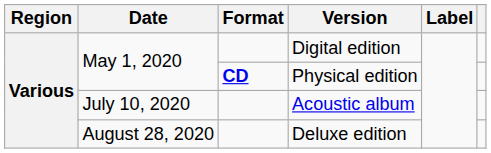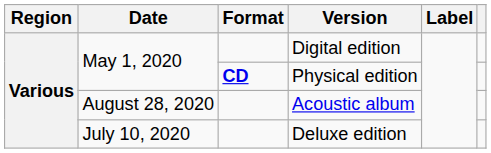Acoustic album | Date: July 10, 2020 -> August 28, 2020
Deluxe edition | Date: August 28, 2020 -> July 10, 2020
